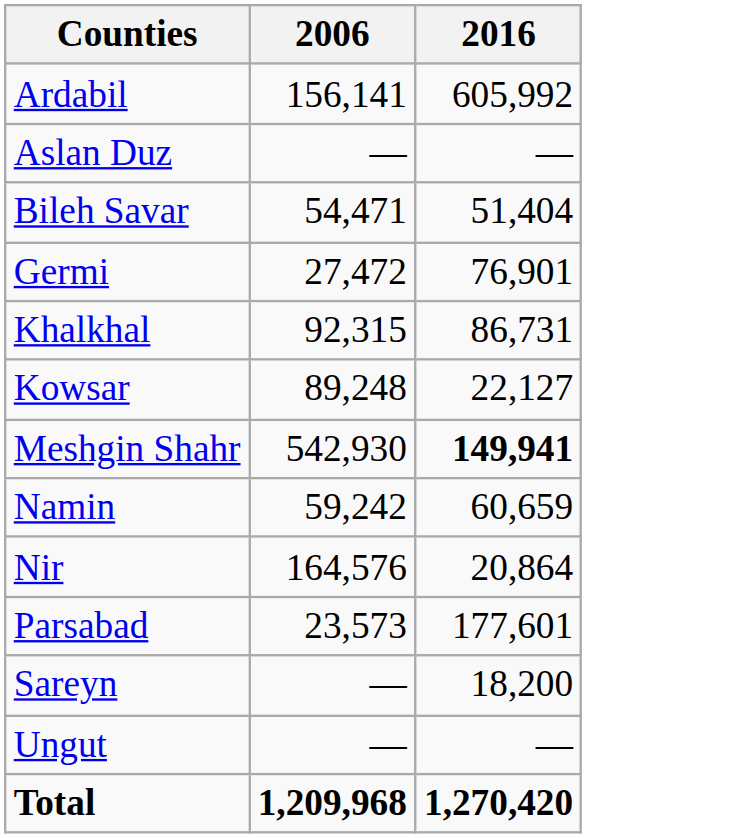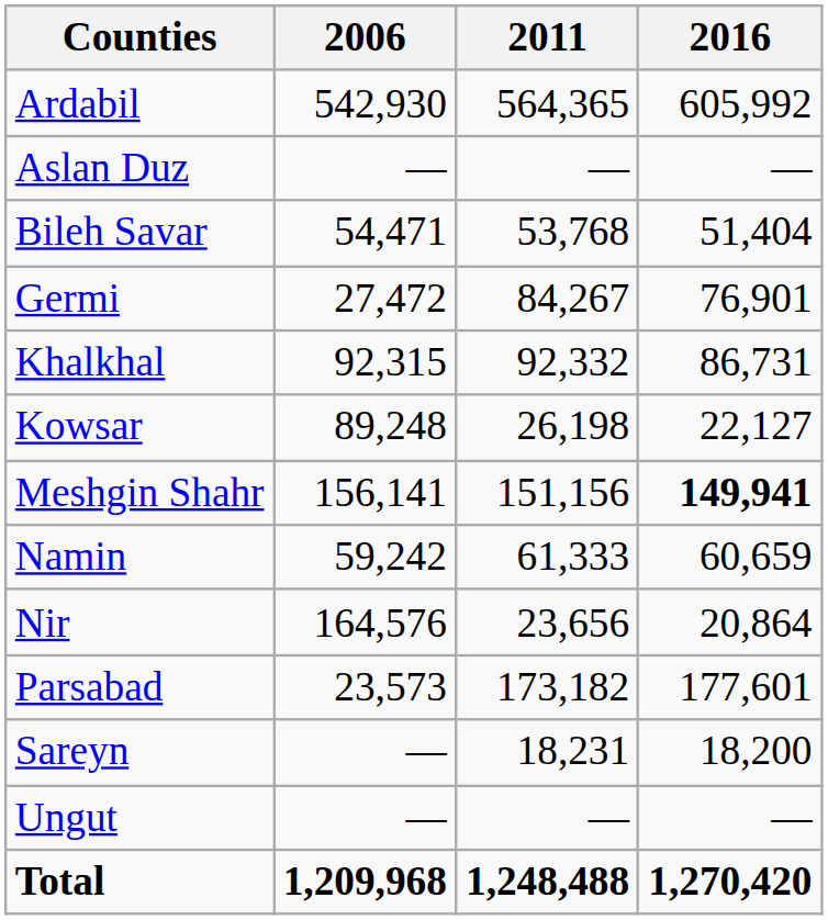+ column: 2011 | 564,365 | — | 53,768 | 84,267 | 92,332 | 26,198 | 151,156 | 61,333 | 23,656 | 173,182 | 18,231 | — | 1,248,488
Ardabil | 2006: 156,141 -> 542,930
Meshgin Shahr | 2006: 542,930 -> 156,141
